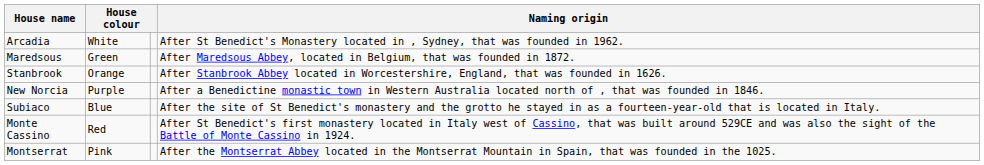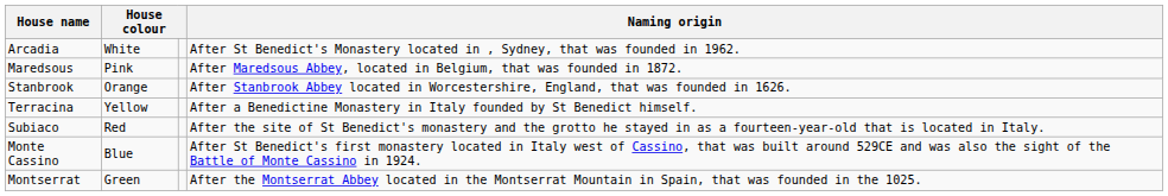Maredsous | column 2: Green -> Pink
- row: New Norcia | Purple | After a Benedictine monastic town in Western Australia located north of , that was founded in 1846.
+ row: Terracina | Yellow | After a Benedictine Monastery in Italy founded by St Benedict himself.
Subiaco | column 2: Blue -> Red
Monte Cassino | column 2: Red -> Blue
Montserrat | column 2: Pink -> Green
